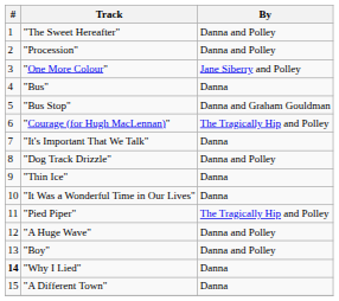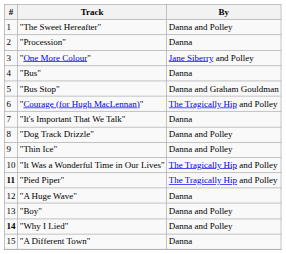"Procession" | By: Danna and Polley -> Danna
"Thin Ice" | By: Danna -> Danna and Polley
"It Was a Wonderful Time in Our Lives" | By: Danna -> The Tragically Hip and Polley
"Pied Piper" | #: normal -> bold
"A Huge Wave" | By: Danna and Polley -> Danna
"Why I Lied" | By: Danna -> Danna and Polley
